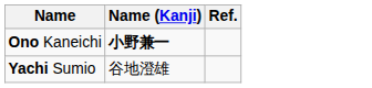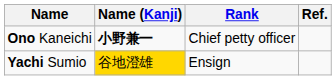+ column: Rank | Chief petty officer | Ensign
Yachi Sumio | Name (Kanji): no background -> gold background
